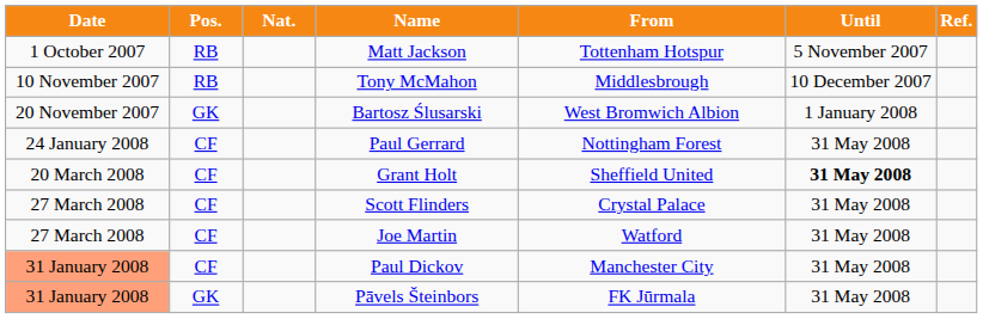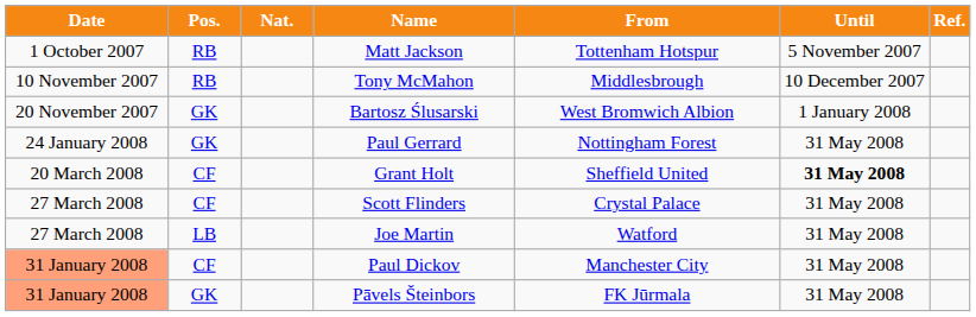Paul Gerrard | Pos.: CF -> GK
Joe Martin | Pos.: CF -> LB
